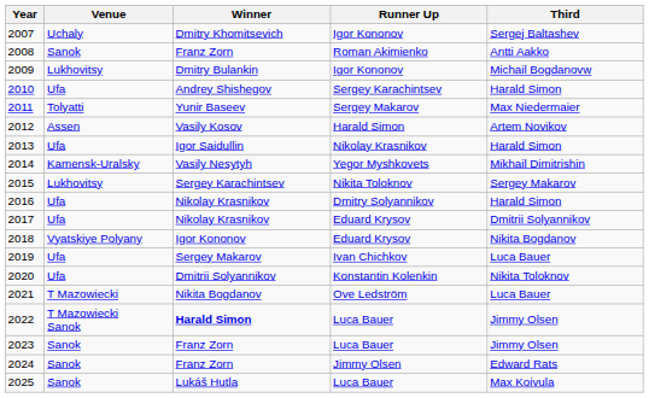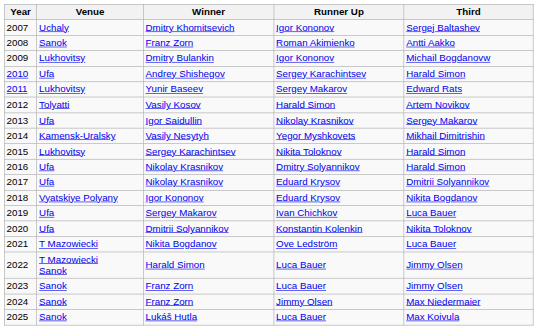2011 | Venue: Tolyatti -> Lukhovitsy
2011 | Third: Max Niedermaier -> Edward Rats
2012 | Venue: Assen -> Tolyatti
2013 | Third: Harald Simon -> Sergey Makarov
2015 | Third: Sergey Makarov -> Harald Simon
2022 | Winner: bold -> normal
2024 | Third: Edward Rats -> Max Niedermaier
